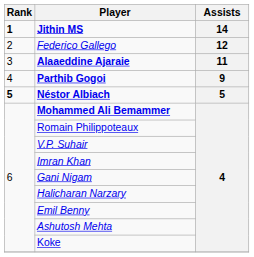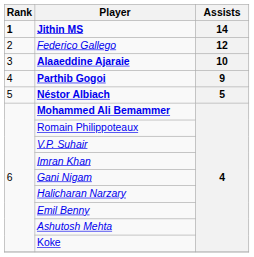Alaaeddine Ajaraie | Assists: 11 -> 10
Néstor Albiach | Rank: bold -> normal
